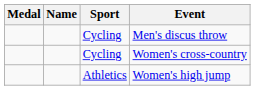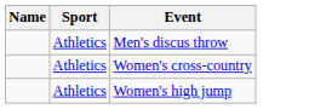- column: Medal
Men's discus throw | Sport: Cycling -> Athletics
Women's cross-country | Sport: Cycling -> Athletics
